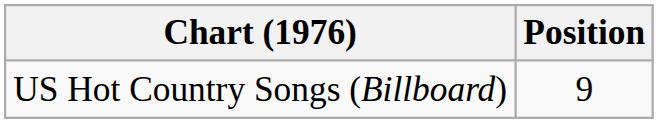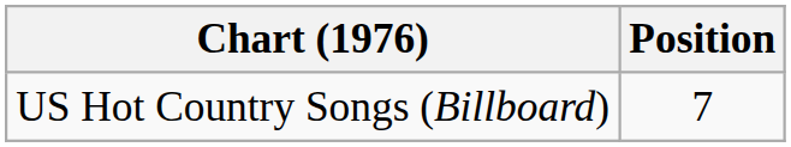US Hot Country Songs (Billboard) | Position: 9 -> 7
